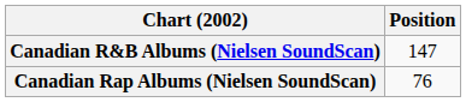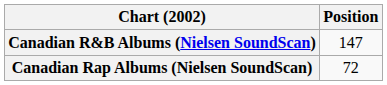Canadian Rap Albums (Nielsen SoundScan) | Position: 76 -> 72
